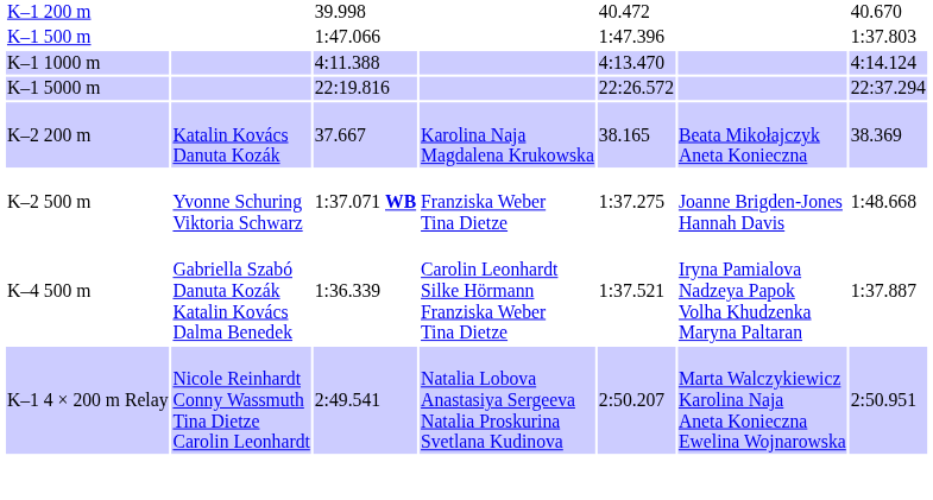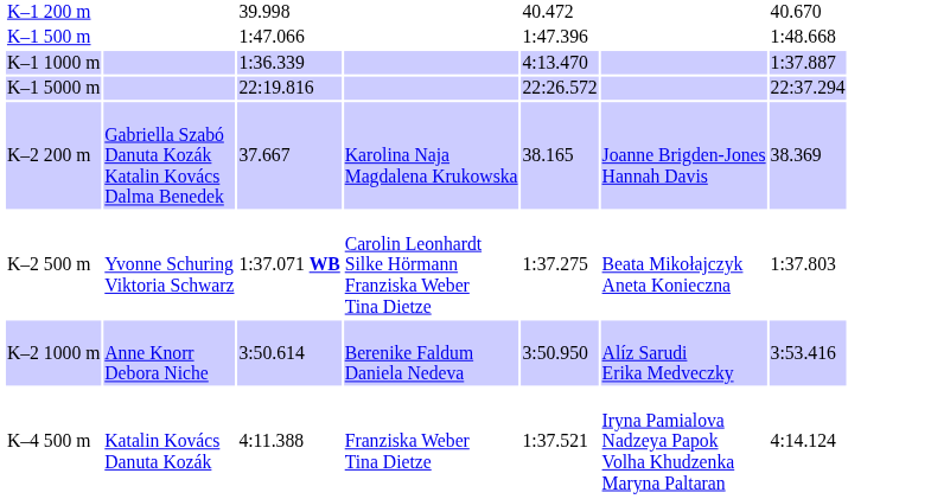K–1 500 m | column 7: 1:37.803 -> 1:48.668
K–1 1000 m | column 3: 4:11.388 -> 1:36.339
K–1 1000 m | column 7: 4:14.124 -> 1:37.887
K–2 200 m | column 2: Katalin Kovács Danuta Kozák -> Gabriella Szabó Danuta Kozák Katalin Kovács Dalma Benedek
K–2 200 m | column 6: Beata Mikołajczyk Aneta Konieczna -> Joanne Brigden-Jones Hannah Davis
K–2 500 m | column 4: Franziska Weber Tina Dietze -> Carolin Leonhardt Silke Hörmann Franziska Weber Tina Dietze
K–2 500 m | column 6: Joanne Brigden-Jones Hannah Davis -> Beata Mikołajczyk Aneta Konieczna
K–2 500 m | column 7: 1:48.668 -> 1:37.803
+ row: K–2 1000 m | Anne Knorr Debora Niche | 3:50.614 | Berenike Faldum Daniela Nedeva | 3:50.950 | Alíz Sarudi Erika Medveczky | 3:53.416
K–4 500 m | column 2: Gabriella Szabó Danuta Kozák Katalin Kovács Dalma Benedek -> Katalin Kovács Danuta Kozák
K–4 500 m | column 3: 1:36.339 -> 4:11.388
K–4 500 m | column 4: Carolin Leonhardt Silke Hörmann Franziska Weber Tina Dietze -> Franziska Weber Tina Dietze
K–4 500 m | column 7: 1:37.887 -> 4:14.124
- row: K–1 4 × 200 m Relay | Nicole Reinhardt Conny Wassmuth Tina Dietze Carolin Leonhardt | 2:49.541 | Natalia Lobova Anastasiya Sergeeva Natalia Proskurina Svetlana Kudinova | 2:50.207 | Marta Walczykiewicz Karolina Naja Aneta Konieczna Ewelina Wojnarowska | 2:50.951
